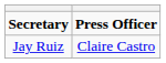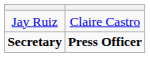rows swapped: Secretary <-> Jay Ruiz
